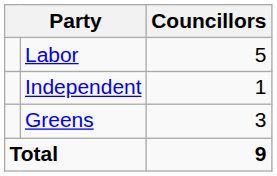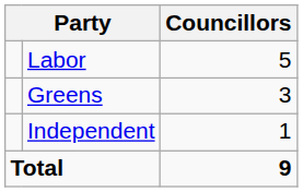rows swapped: Greens <-> Independent
